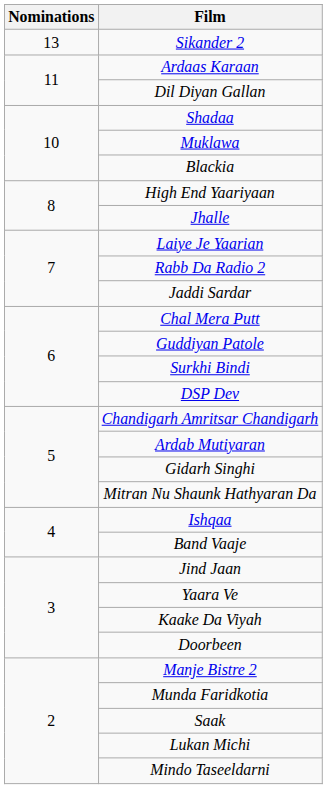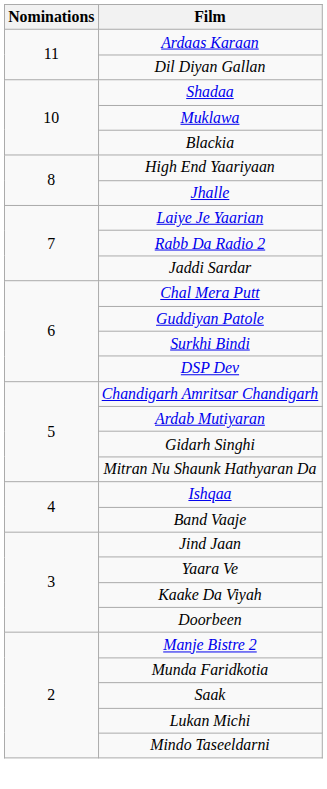- row: 13 | Sikander 2
